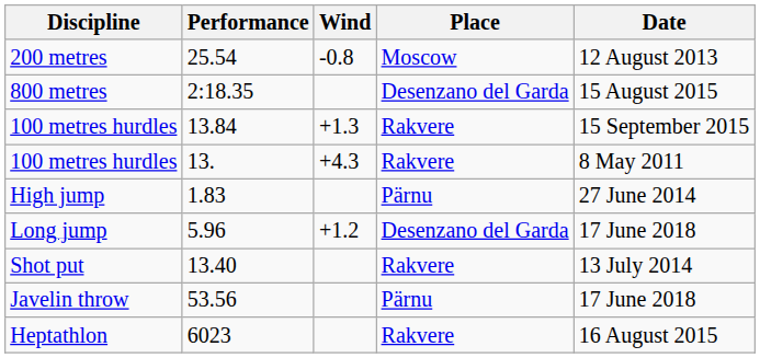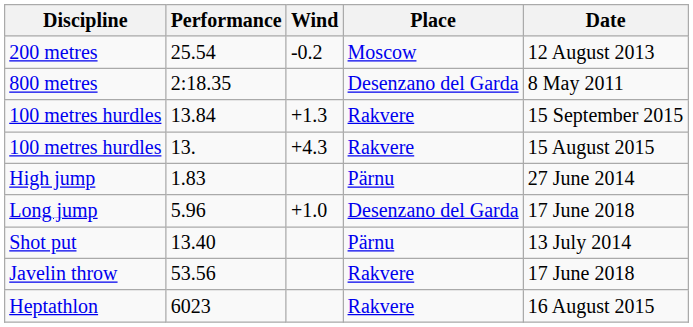25.54 | Wind: -0.8 -> -0.2
2:18.35 | Date: 15 August 2015 -> 8 May 2011
13. | Date: 8 May 2011 -> 15 August 2015
5.96 | Wind: +1.2 -> +1.0
13.40 | Place: Rakvere -> Pärnu
53.56 | Place: Pärnu -> Rakvere
